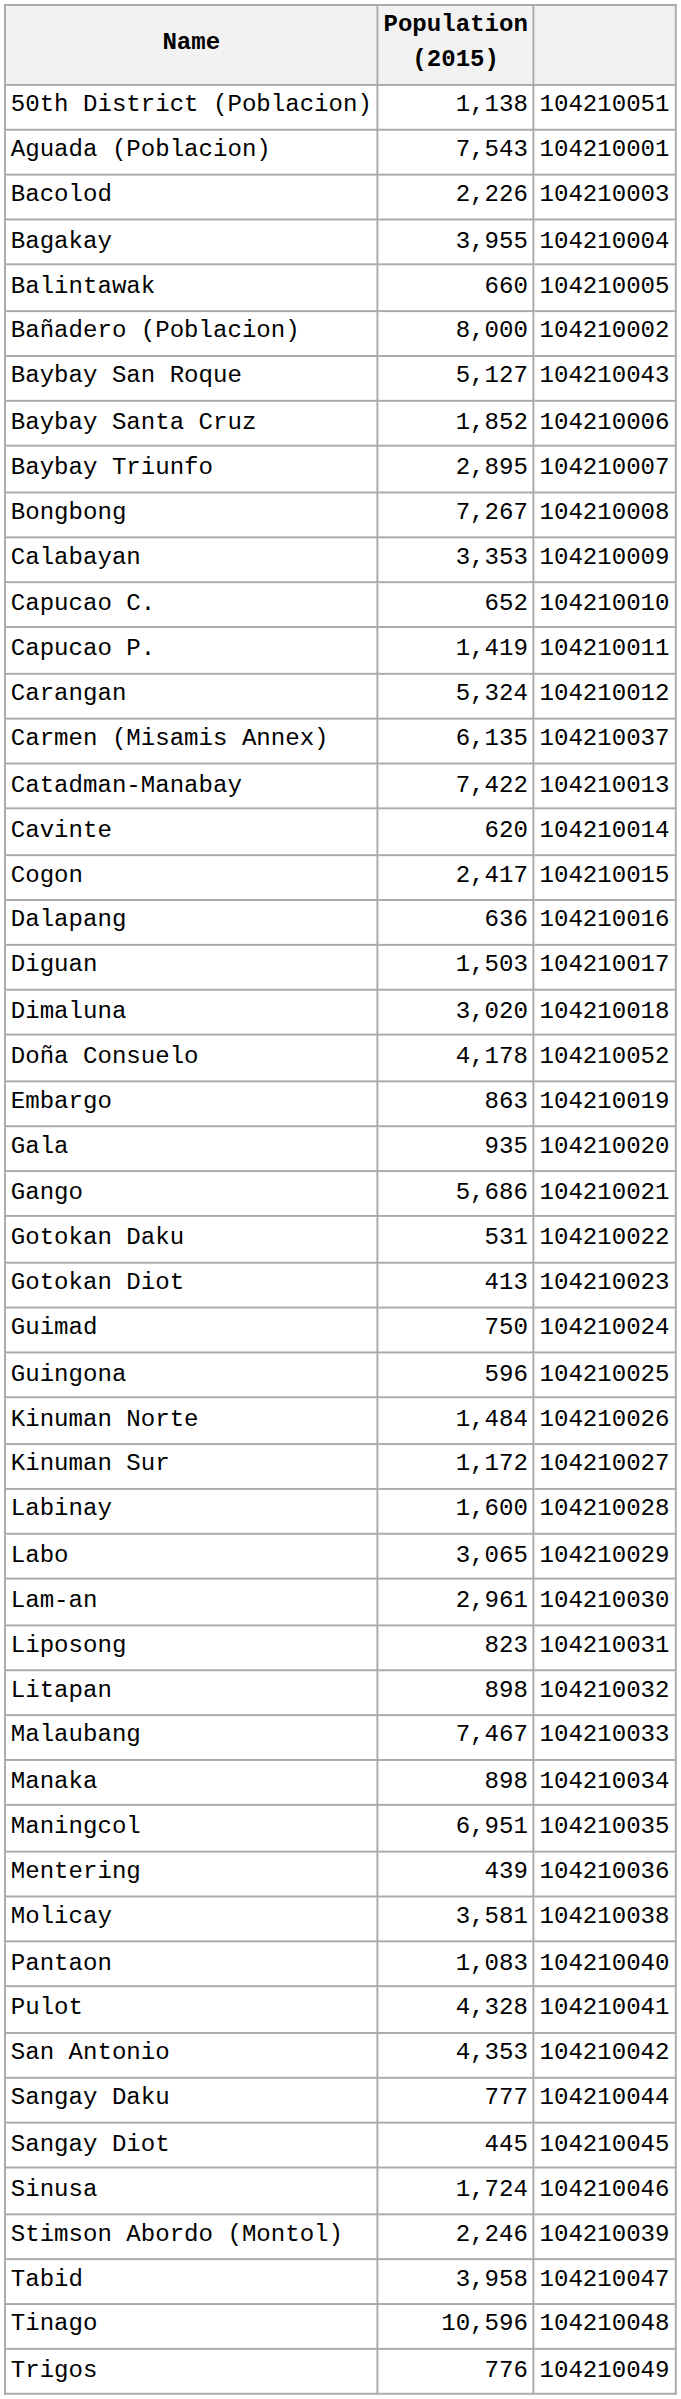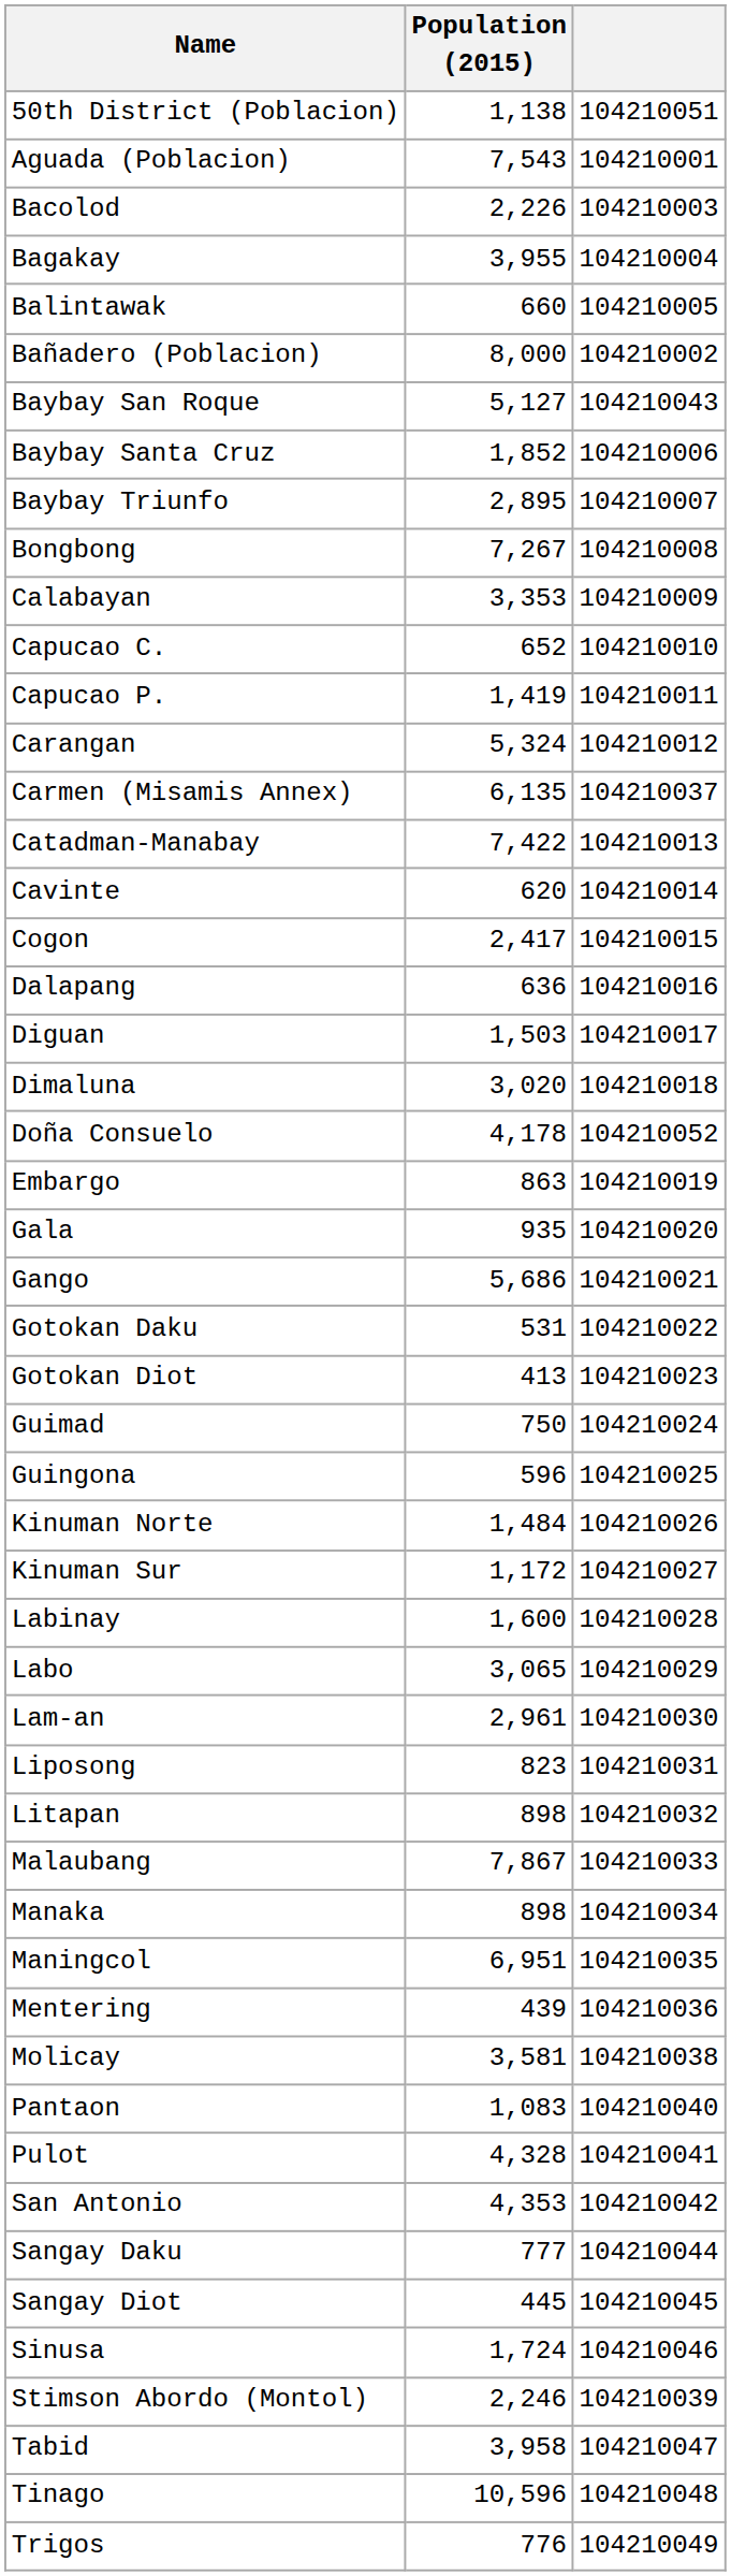Malaubang | Population (2015): 7,467 -> 7,867
